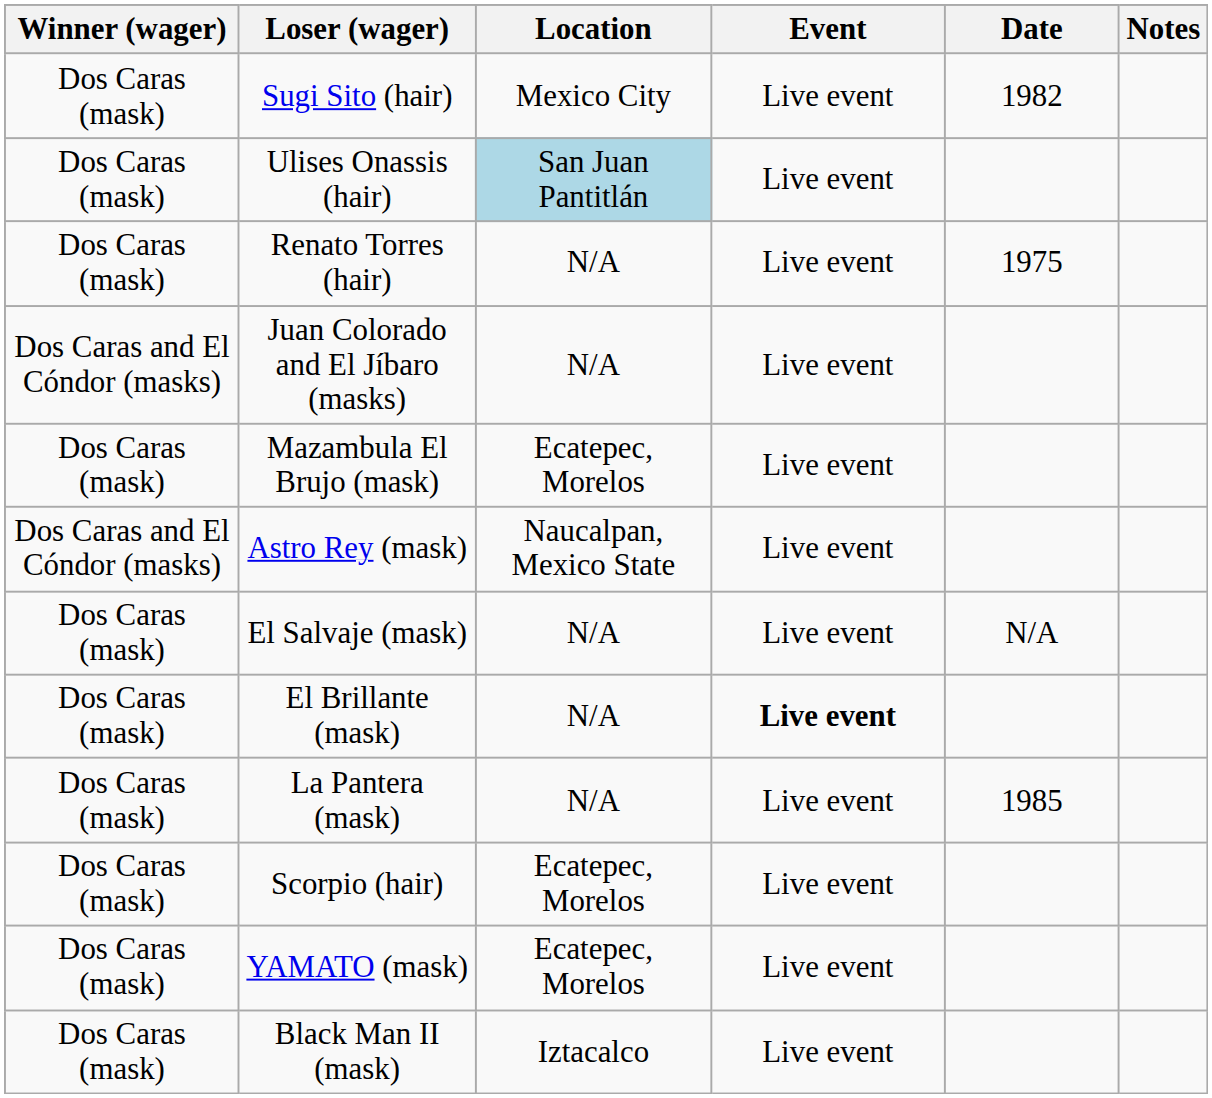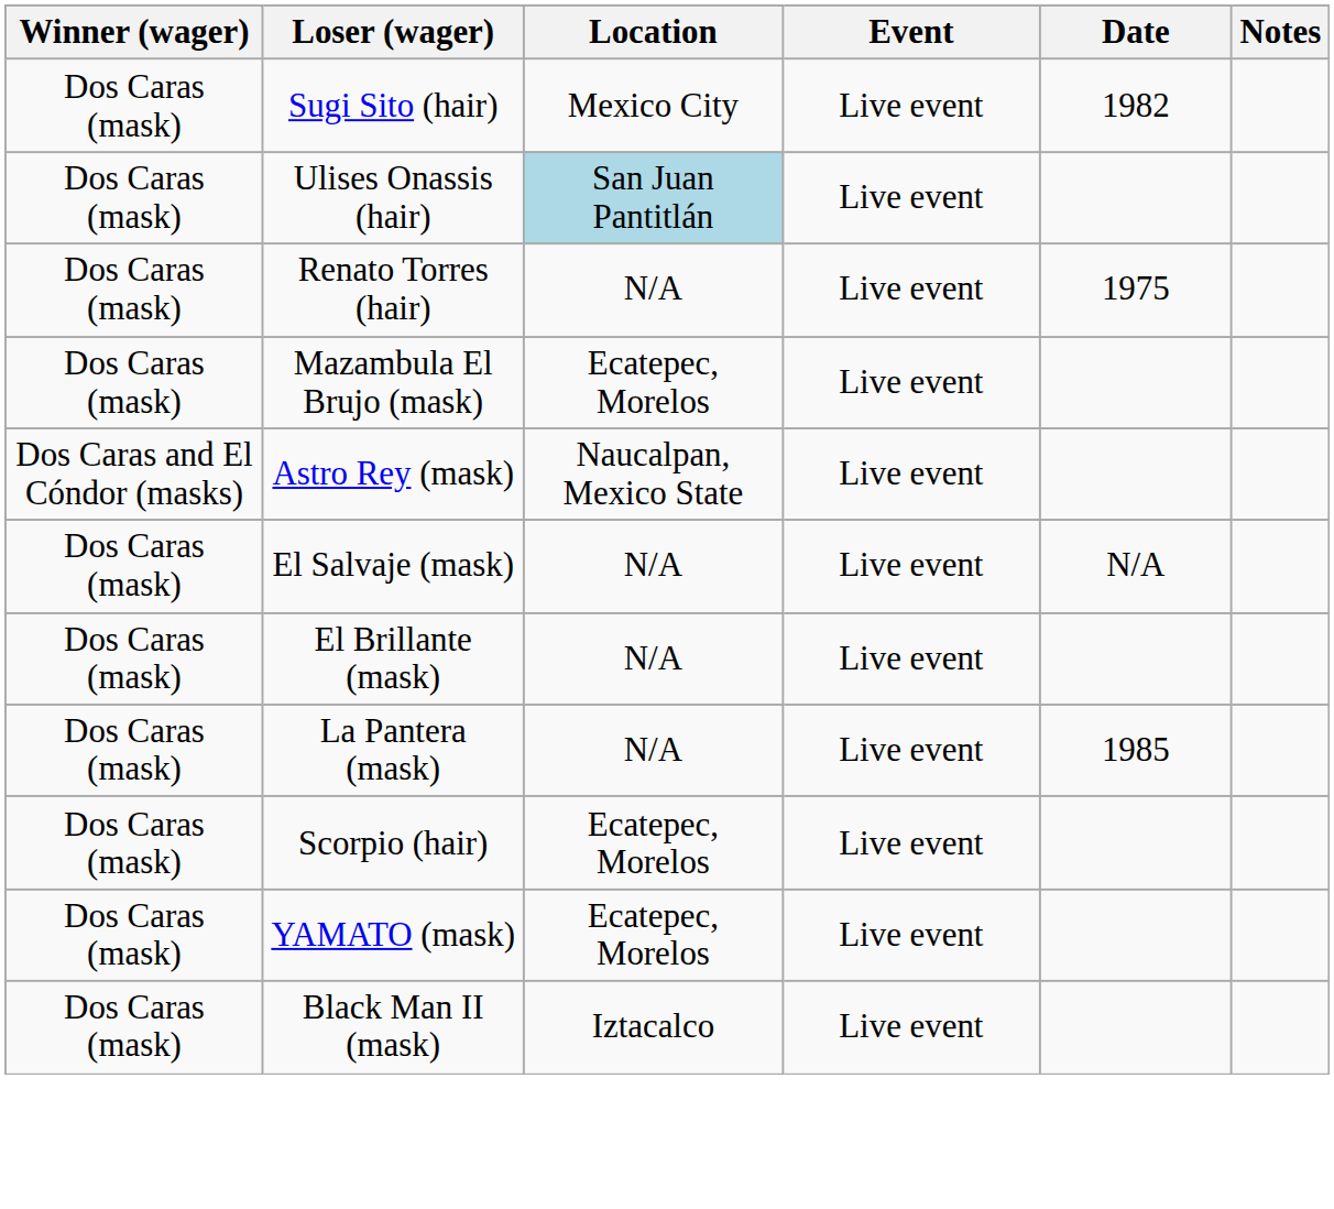- row: Dos Caras and El Cóndor (masks) | Juan Colorado and El Jíbaro (masks) | N/A | Live event
El Brillante (mask) | Event: bold -> normal
